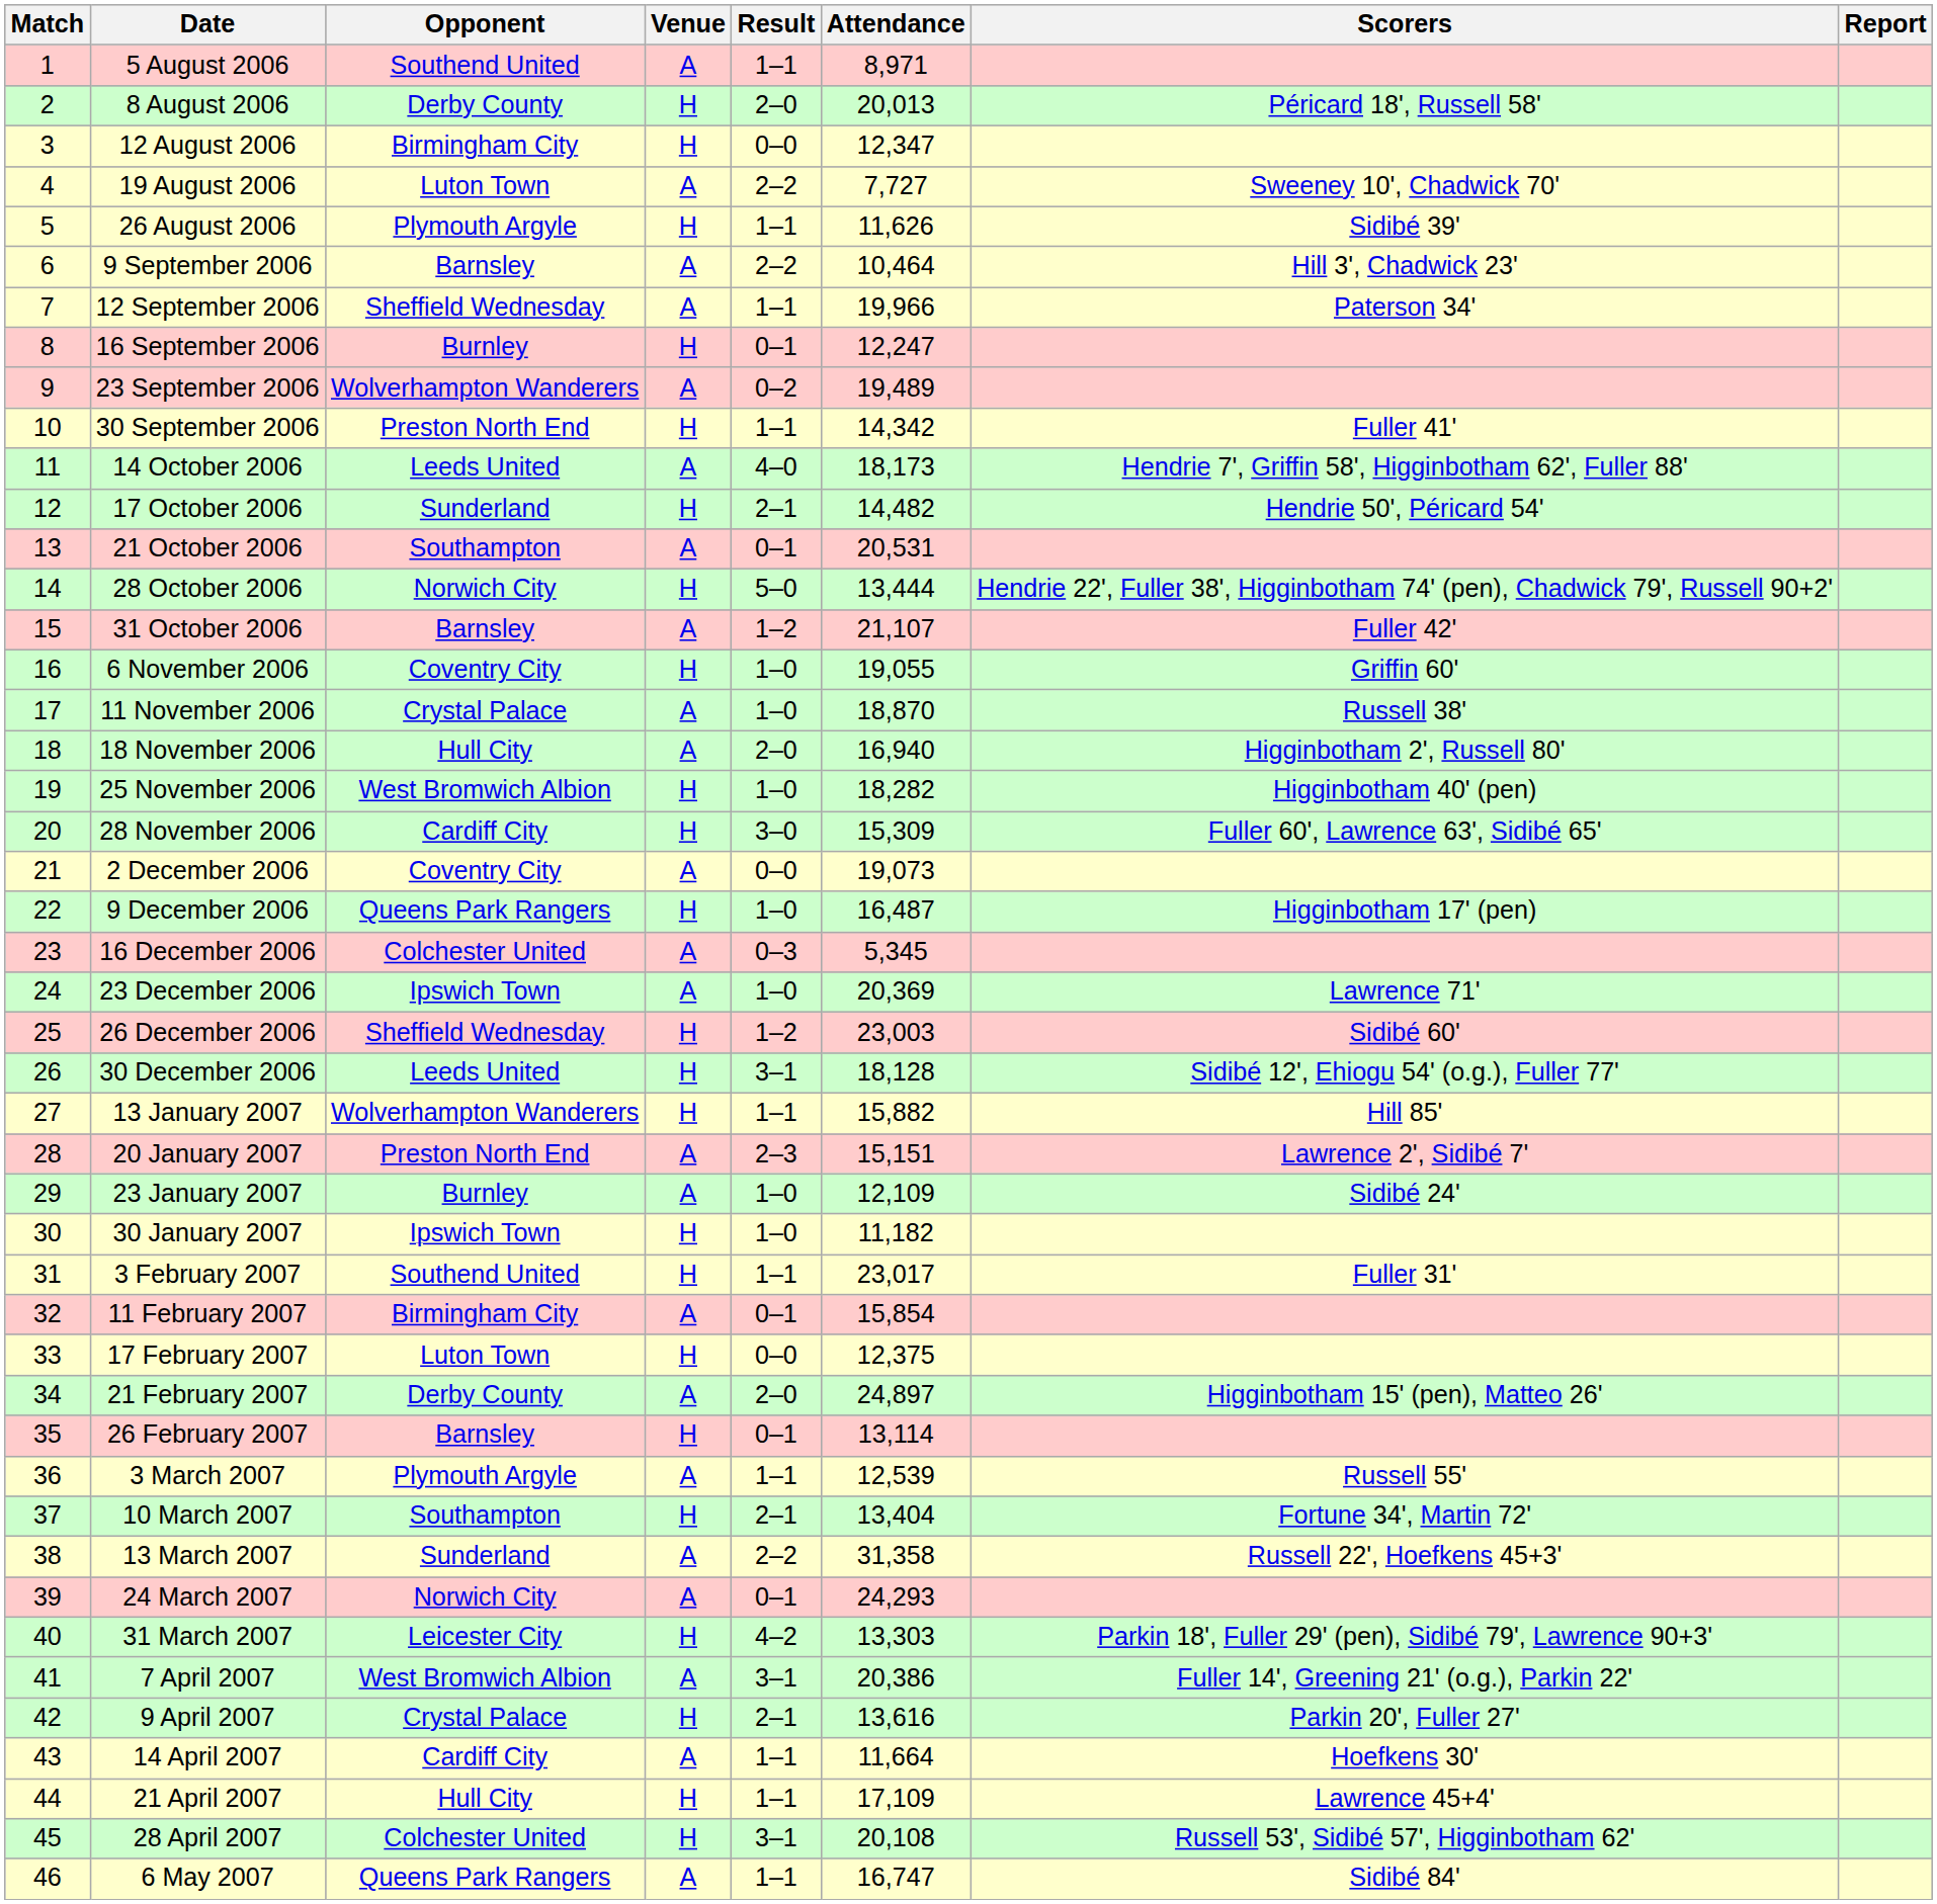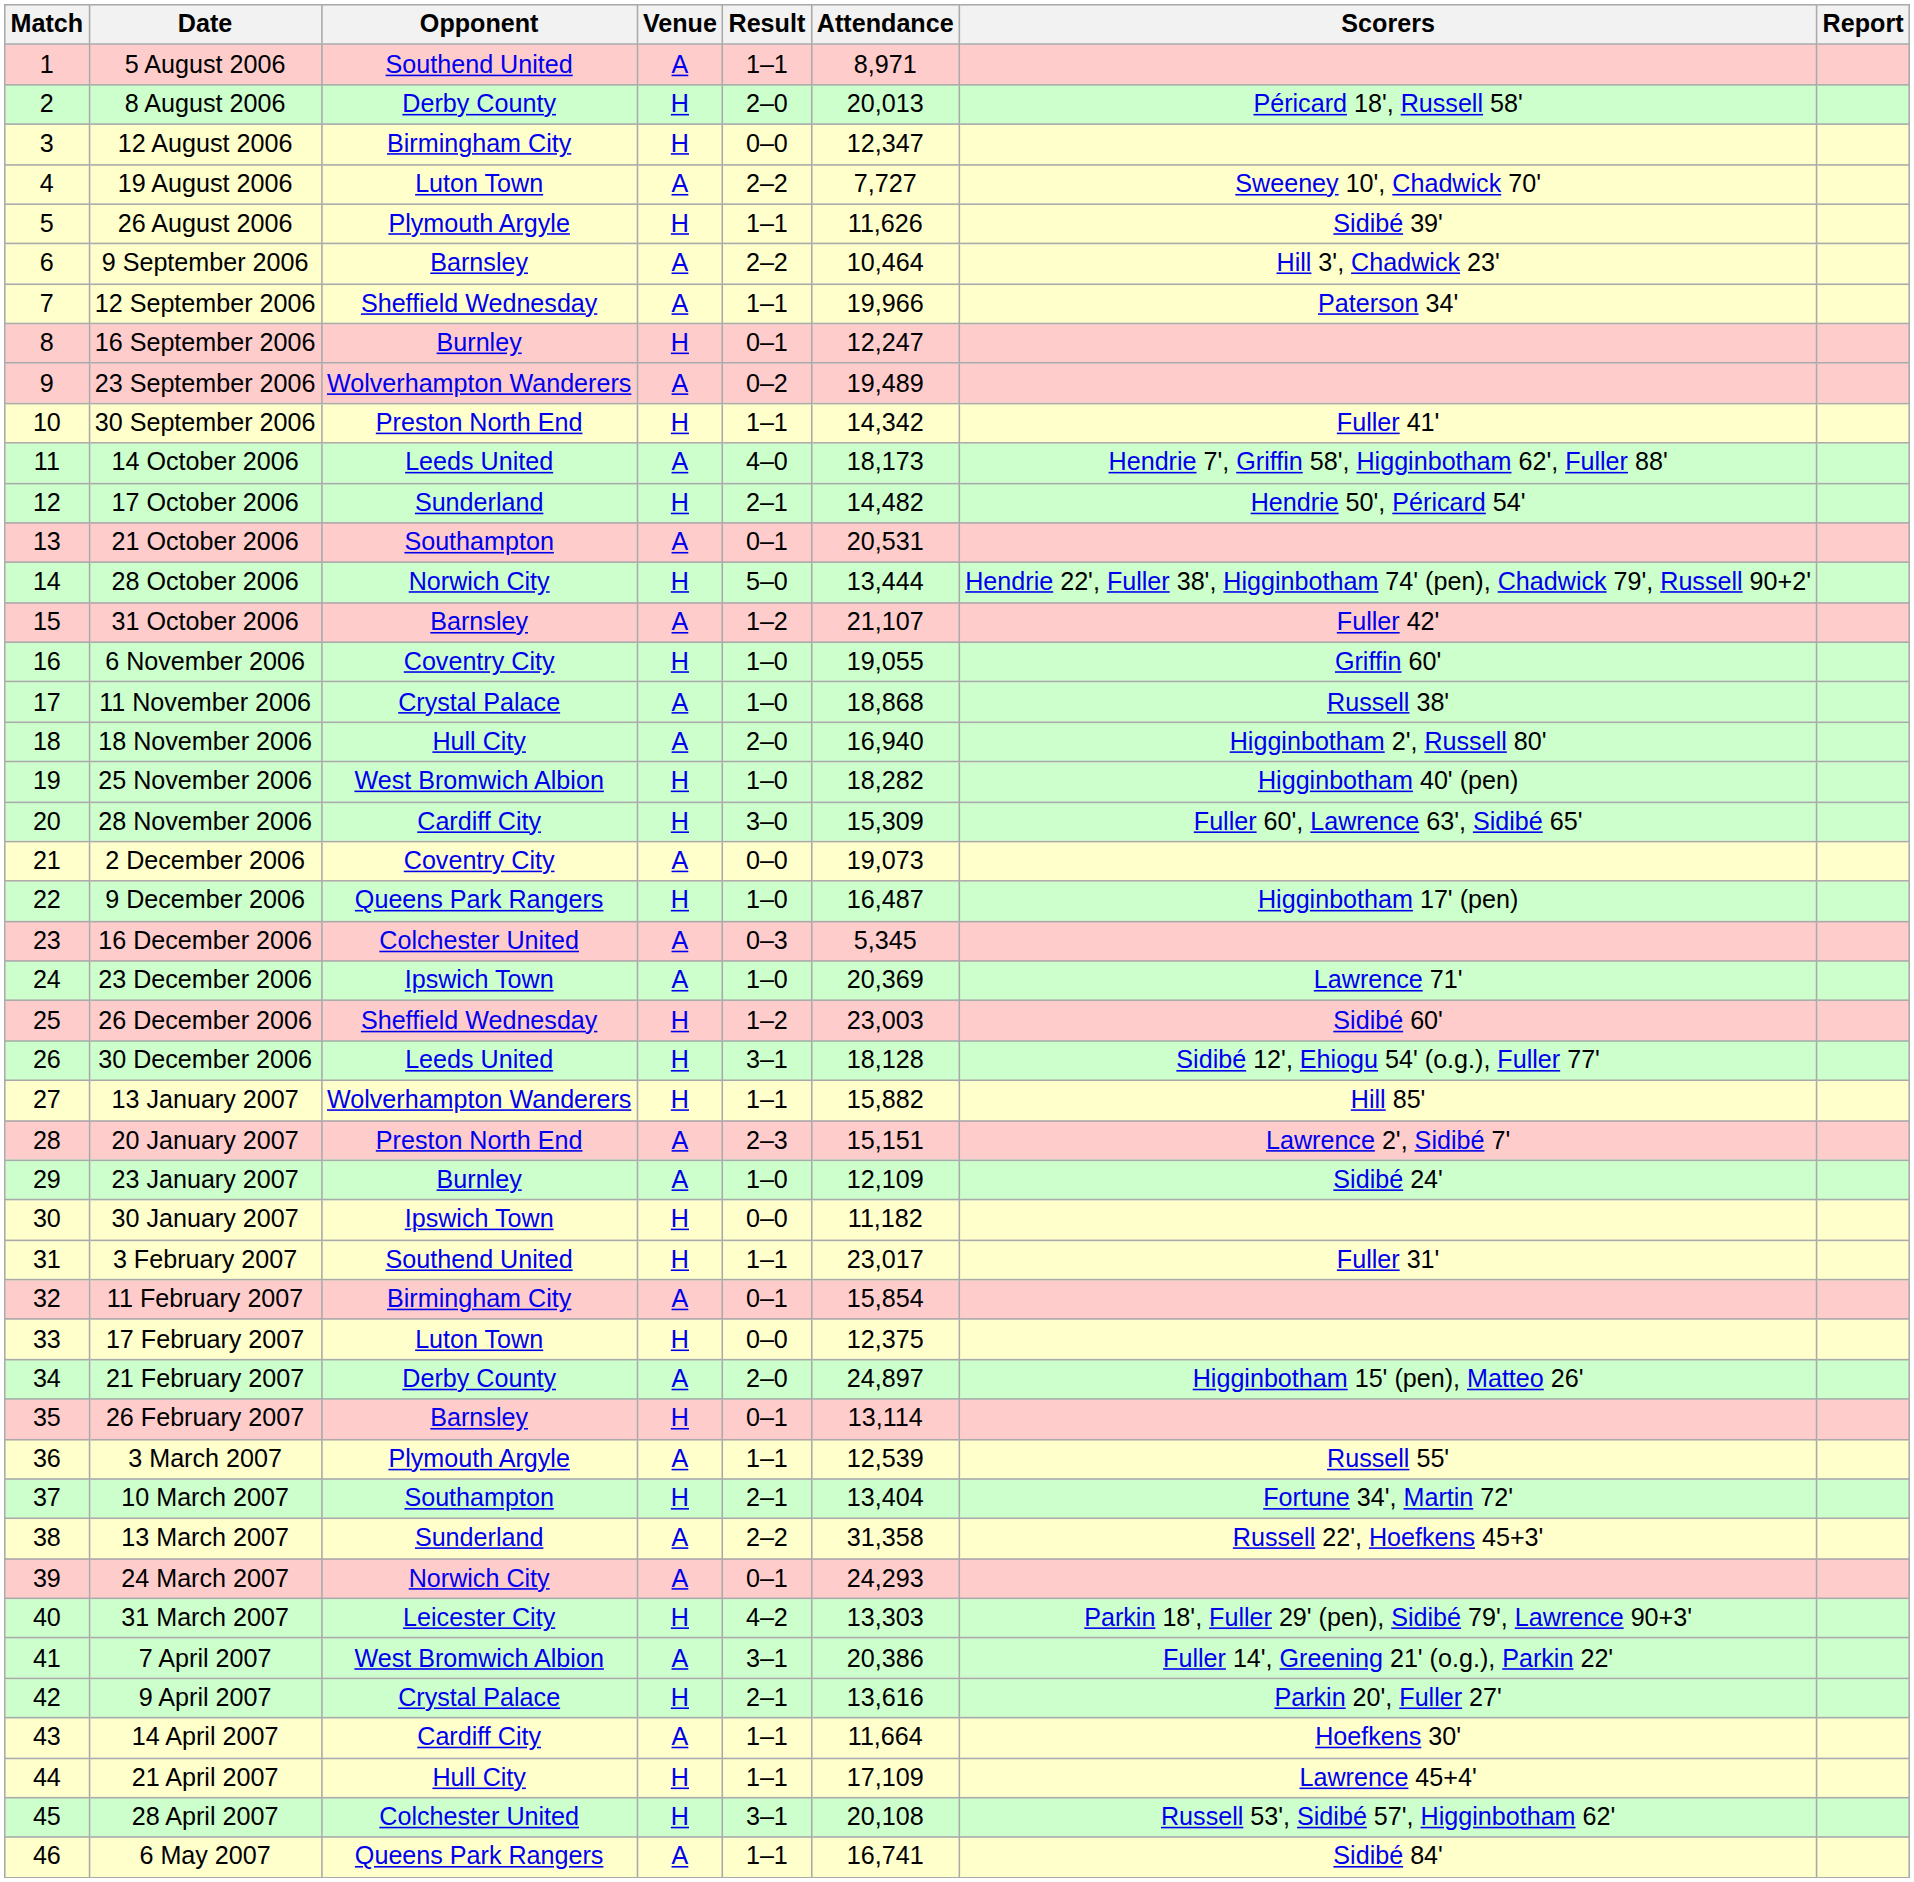11 November 2006 | Attendance: 18,870 -> 18,868
30 January 2007 | Result: 1–0 -> 0–0
6 May 2007 | Attendance: 16,747 -> 16,741
